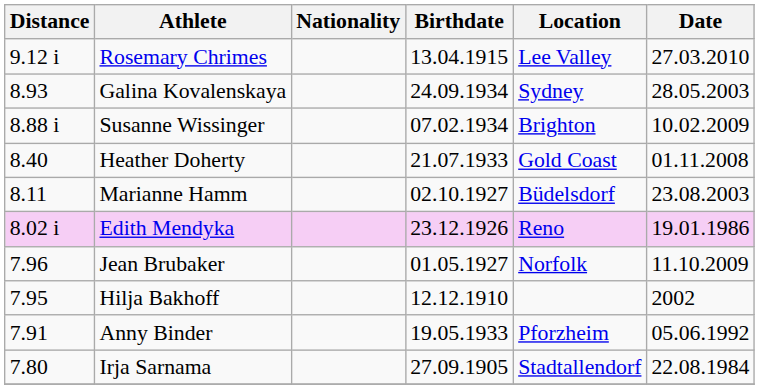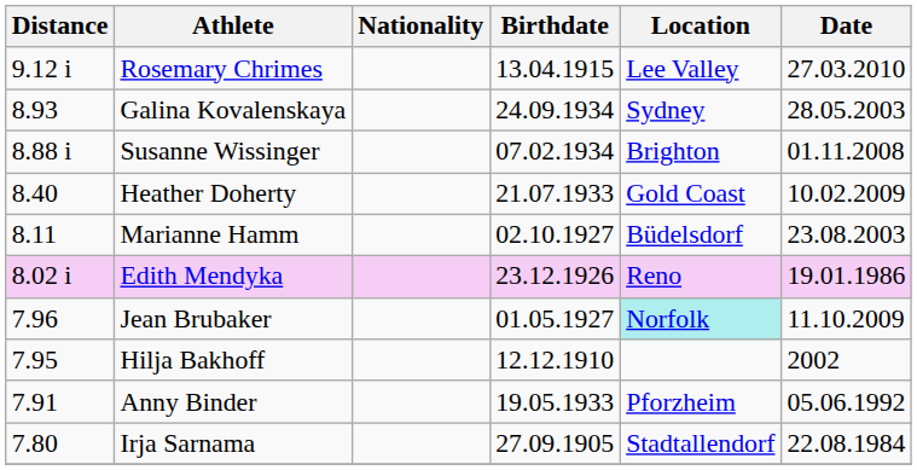Susanne Wissinger | Date: 10.02.2009 -> 01.11.2008
Heather Doherty | Date: 01.11.2008 -> 10.02.2009
Jean Brubaker | Location: no background -> paleturquoise background
